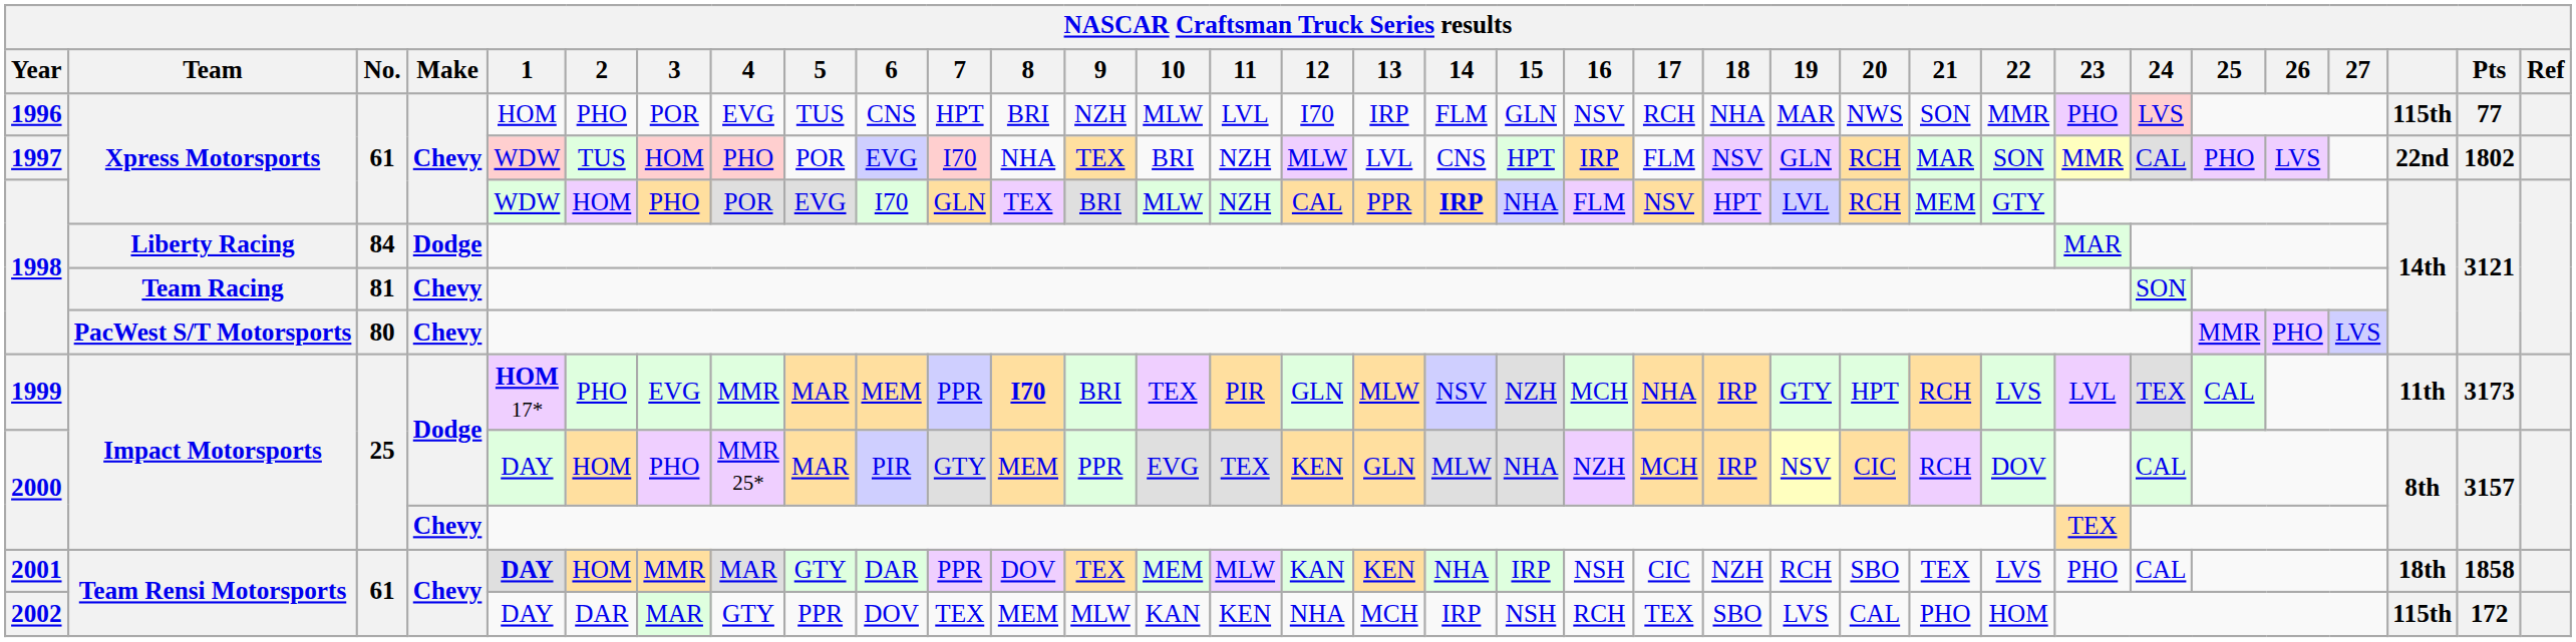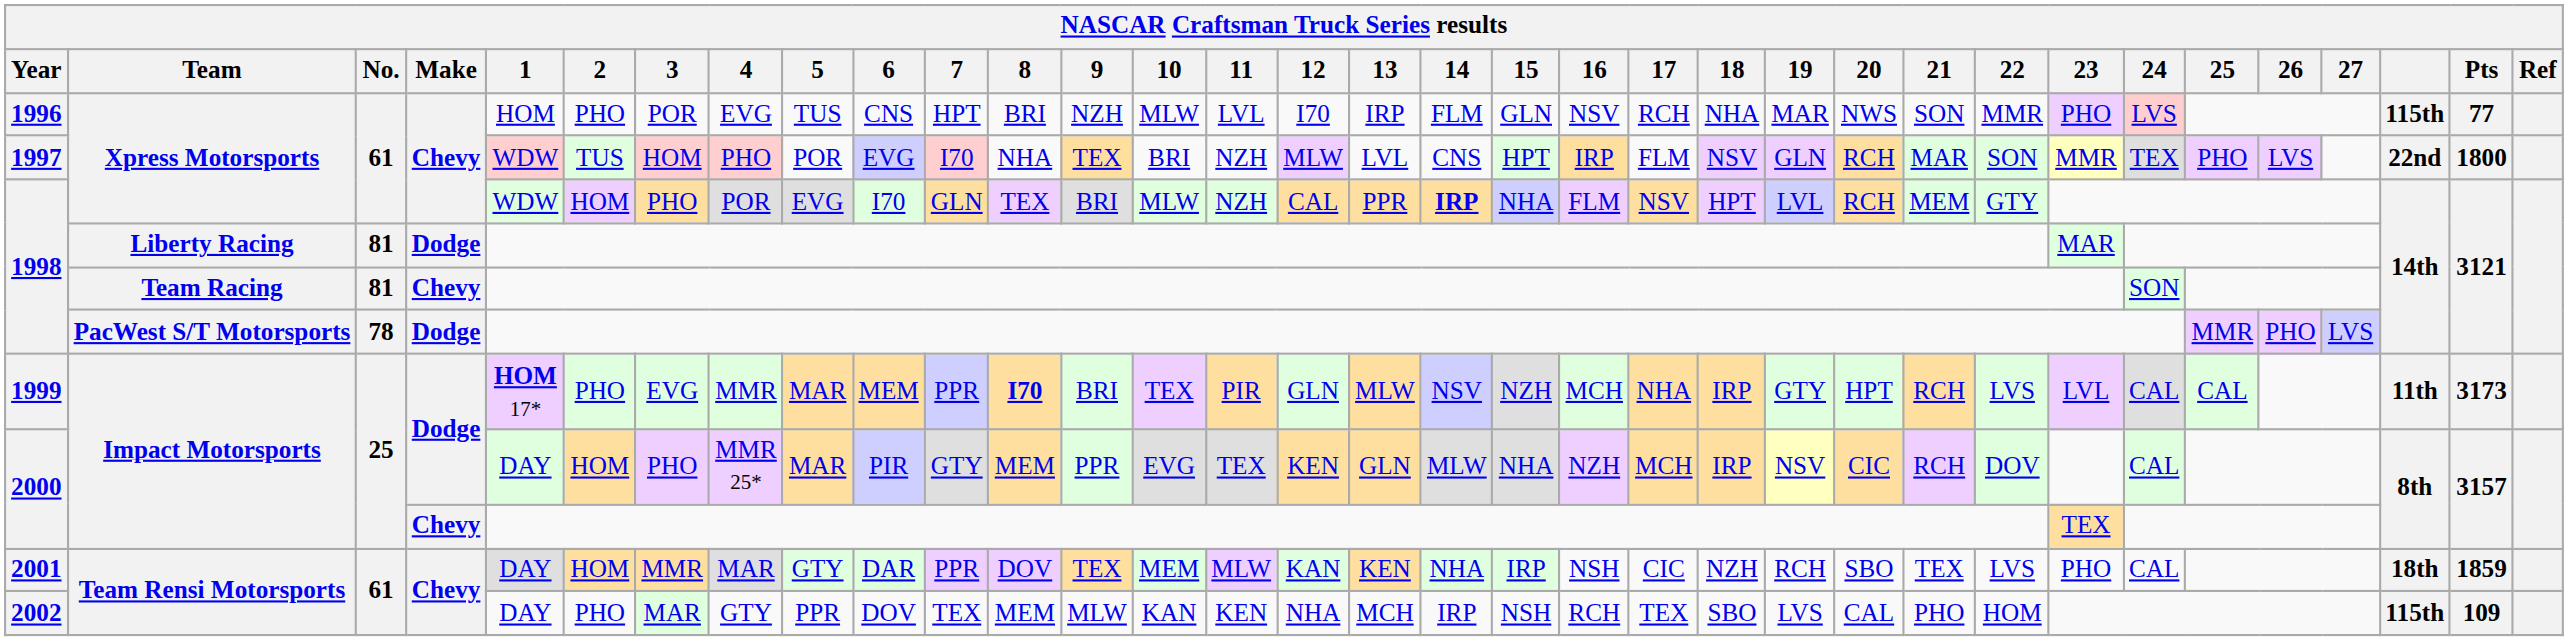1997 | 24: CAL -> TEX
1997 | Pts: 1802 -> 1800
1998 / Liberty Racing | No.: 84 -> 81
1998 / PacWest S/T Motorsports | No.: 80 -> 78
1998 / PacWest S/T Motorsports | Make: Chevy -> Dodge
1999 | 24: TEX -> CAL
2001 | 1: bold -> normal
2001 | Pts: 1858 -> 1859
2002 | 2: DAR -> PHO
2002 | Pts: 172 -> 109
